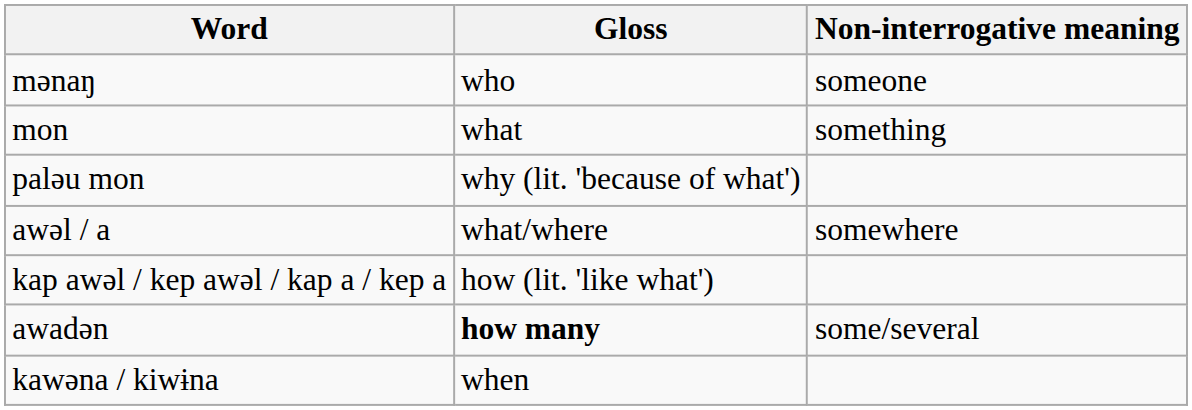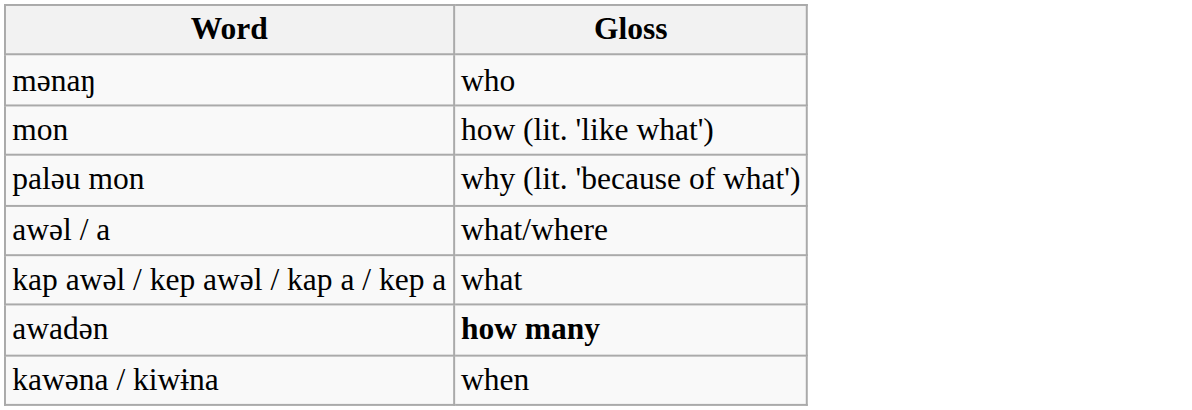- column: Non-interrogative meaning | someone | something | somewhere | some/several
mon | Gloss: what -> how (lit. 'like what')
kap awəl / kep awəl / kap a / kep a | Gloss: how (lit. 'like what') -> what
